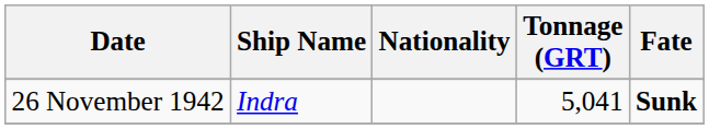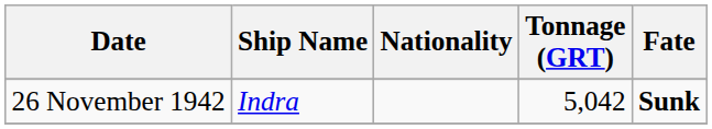26 November 1942 | Tonnage (GRT): 5,041 -> 5,042
